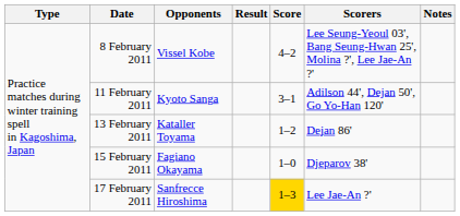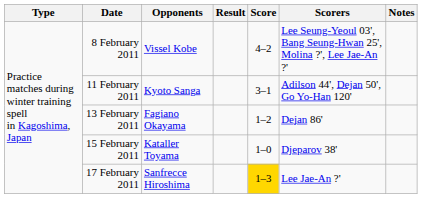13 February 2011 | Opponents: Kataller Toyama -> Fagiano Okayama
15 February 2011 | Opponents: Fagiano Okayama -> Kataller Toyama
